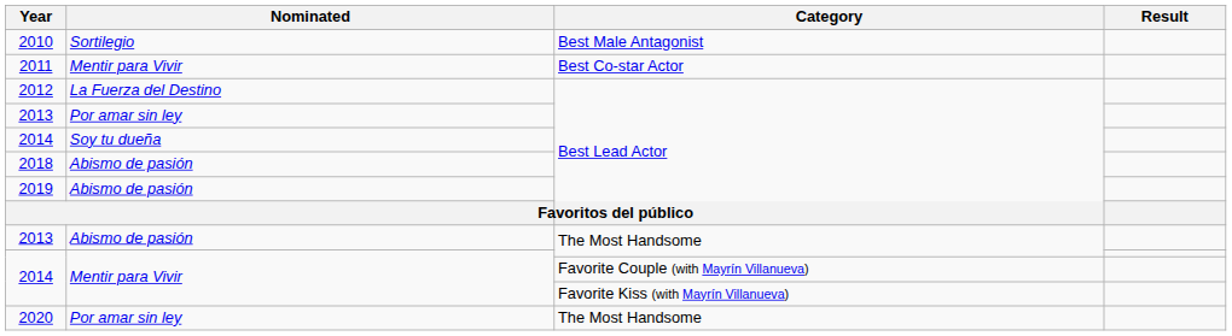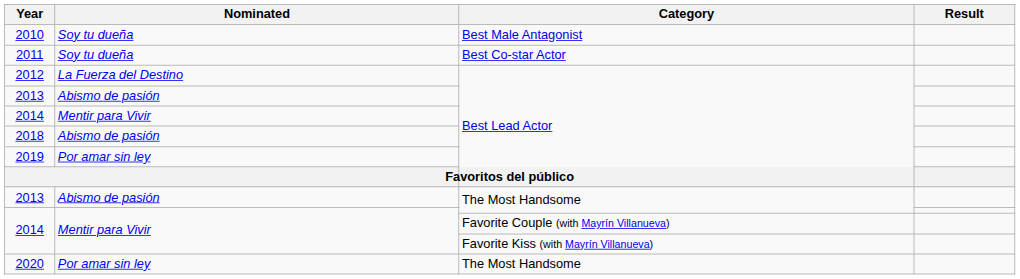2010 | Nominated: Sortilegio -> Soy tu dueña
2011 | Nominated: Mentir para Vivir -> Soy tu dueña
2013 / Best Lead Actor | Nominated: Por amar sin ley -> Abismo de pasión
2014 / Best Lead Actor | Nominated: Soy tu dueña -> Mentir para Vivir
2019 | Nominated: Abismo de pasión -> Por amar sin ley
